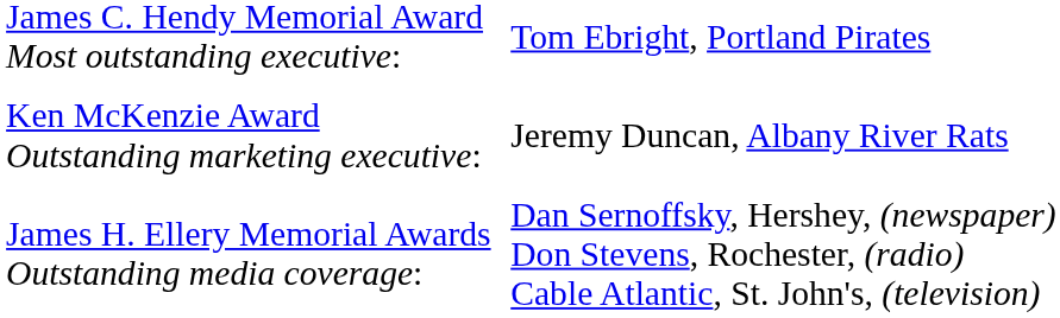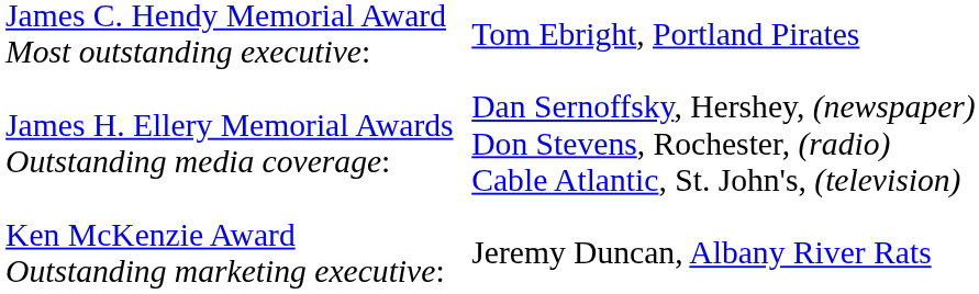rows swapped: James H. Ellery Memorial Awards Outstanding media coverage: <-> Ken McKenzie Award Outstanding marketing executive:
